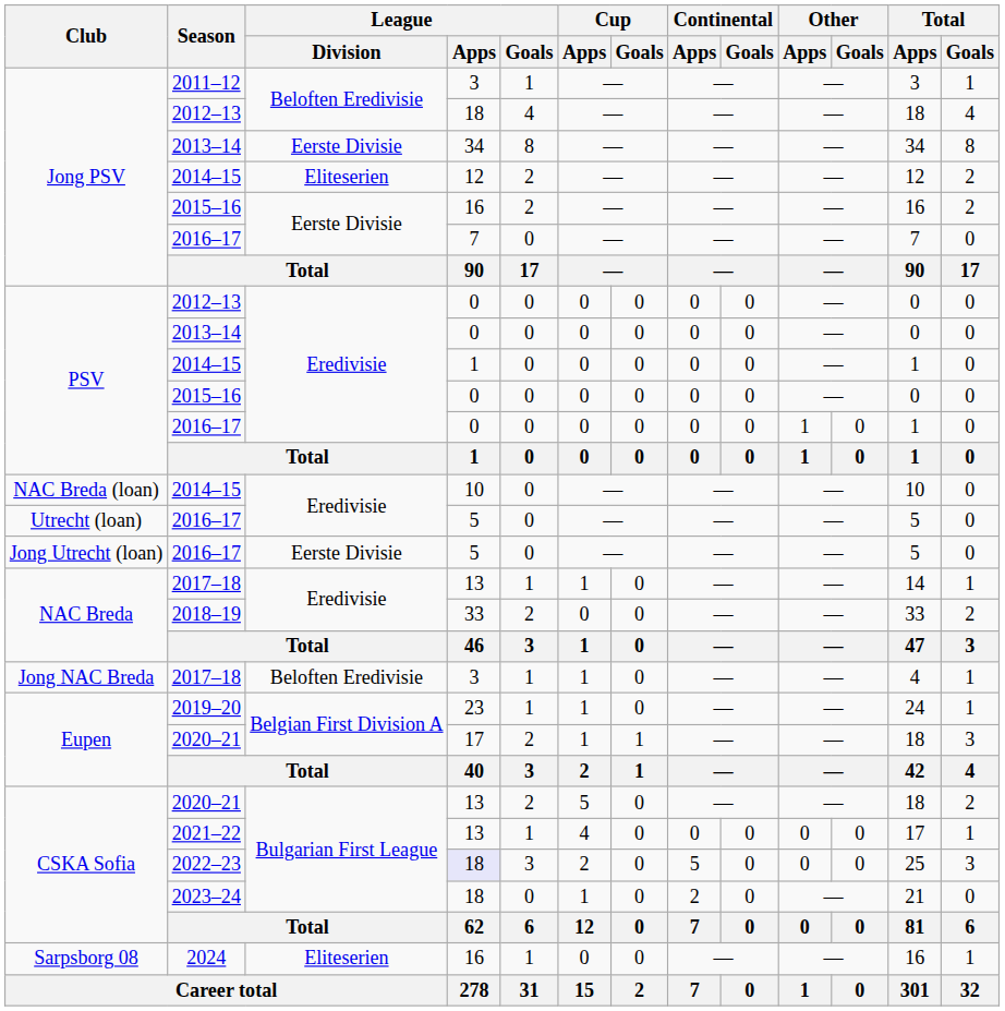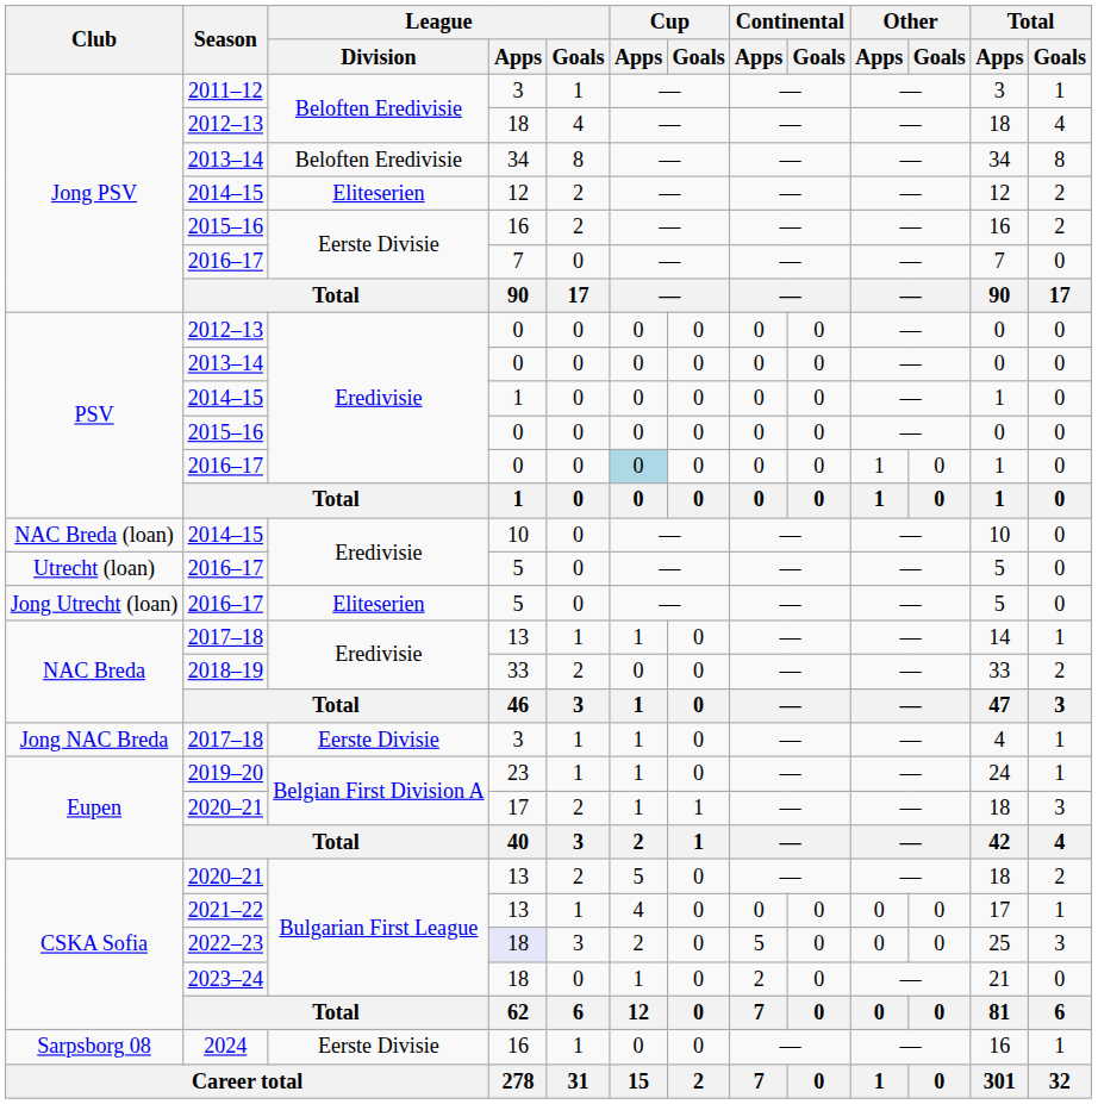Jong PSV / 2013–14 | League / Division: Eerste Divisie -> Beloften Eredivisie
PSV / 2016–17 | Cup / Apps: no background -> lightblue background
Jong Utrecht (loan) / 2016–17 | League / Division: Eerste Divisie -> Eliteserien
Jong NAC Breda / 2017–18 | League / Division: Beloften Eredivisie -> Eerste Divisie
2024 | League / Division: Eliteserien -> Eerste Divisie
